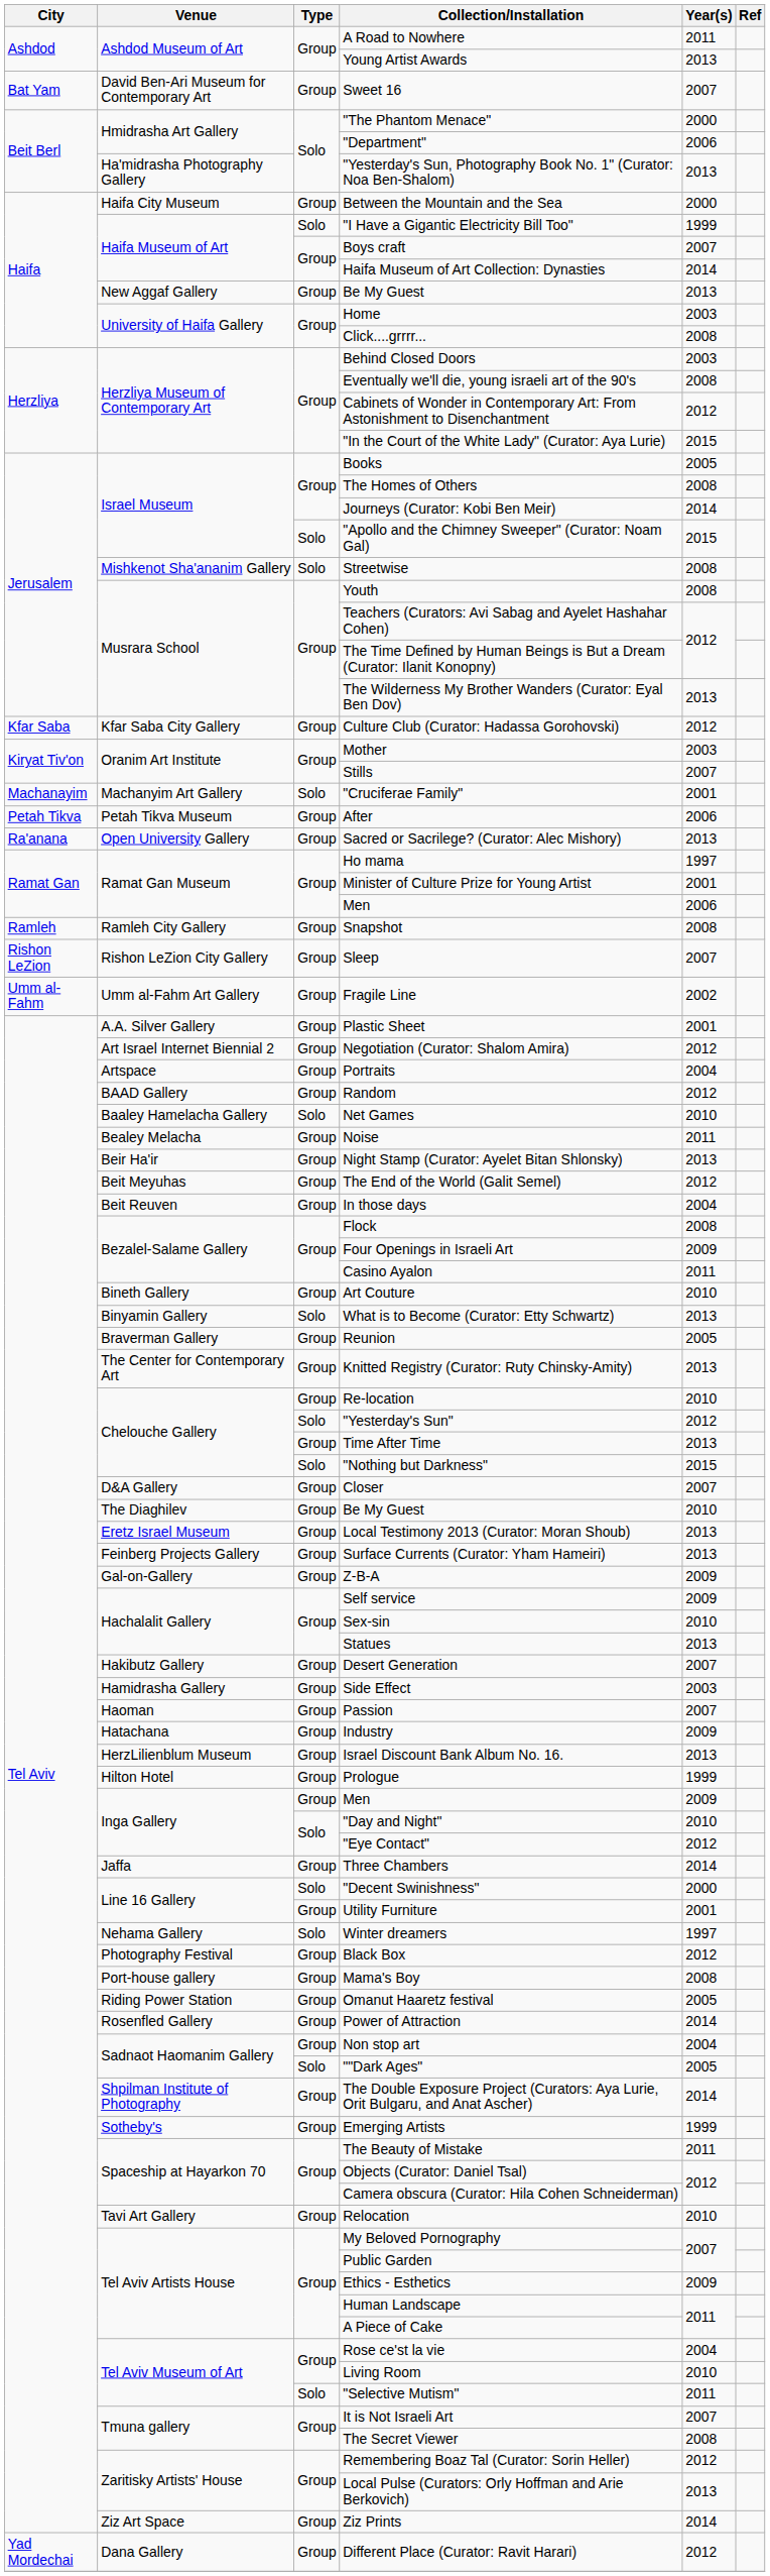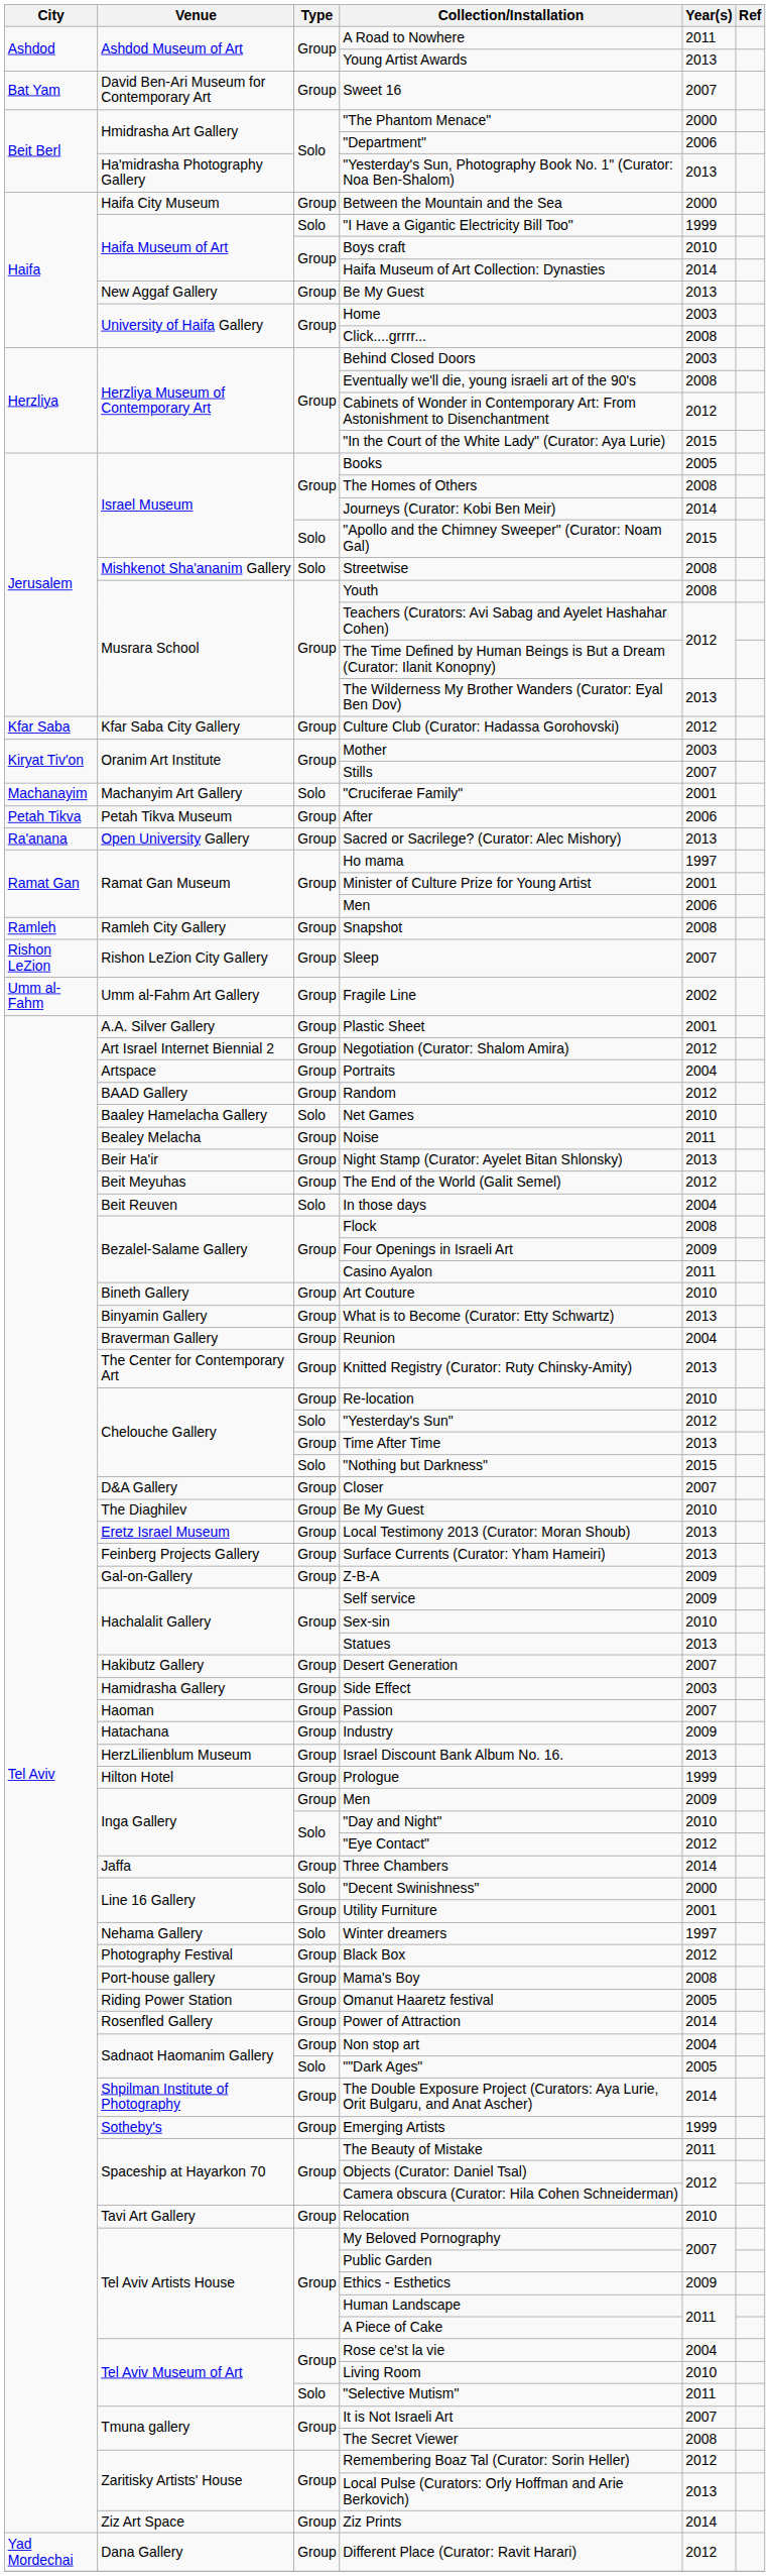Boys craft | Year(s): 2007 -> 2010
In those days | Type: Group -> Solo
What is to Become (Curator: Etty Schwartz) | Type: Solo -> Group
Reunion | Year(s): 2005 -> 2004
